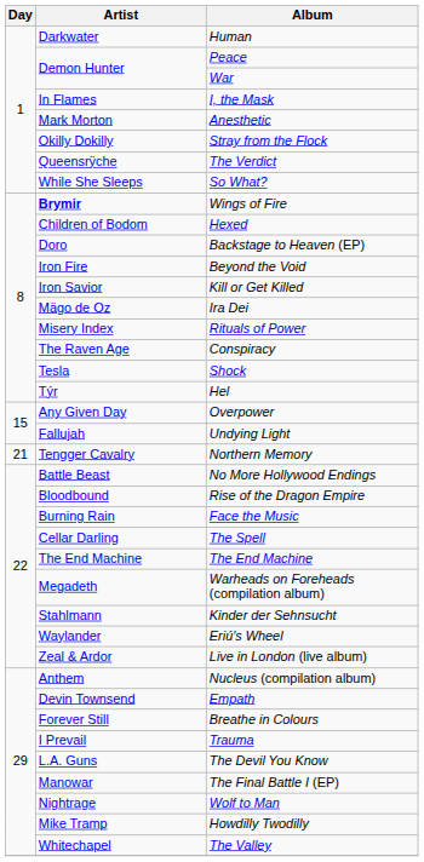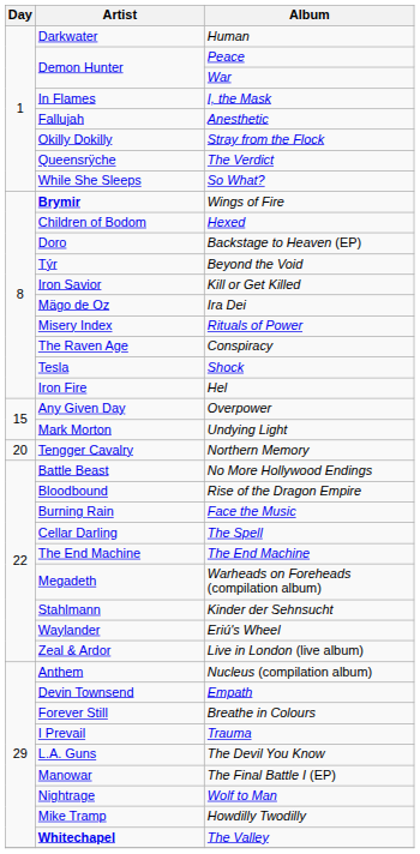Anesthetic | Artist: Mark Morton -> Fallujah
Beyond the Void | Artist: Iron Fire -> Týr
Hel | Artist: Týr -> Iron Fire
Undying Light | Artist: Fallujah -> Mark Morton
Northern Memory | Day: 21 -> 20
The Valley | Artist: normal -> bold
